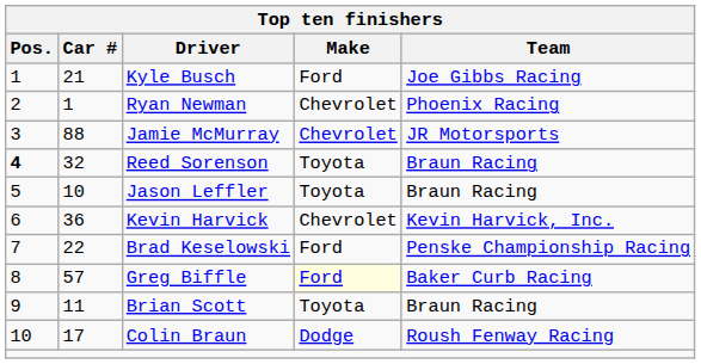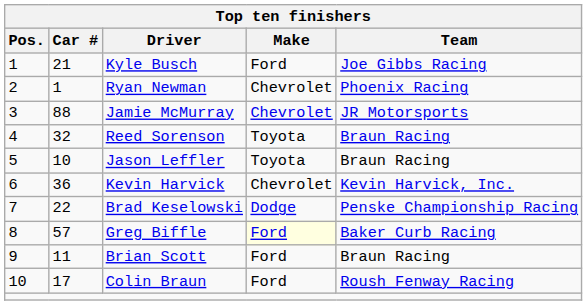Reed Sorenson | Pos.: bold -> normal
Brad Keselowski | Make: Ford -> Dodge
Brian Scott | Make: Toyota -> Ford
Colin Braun | Make: Dodge -> Ford
